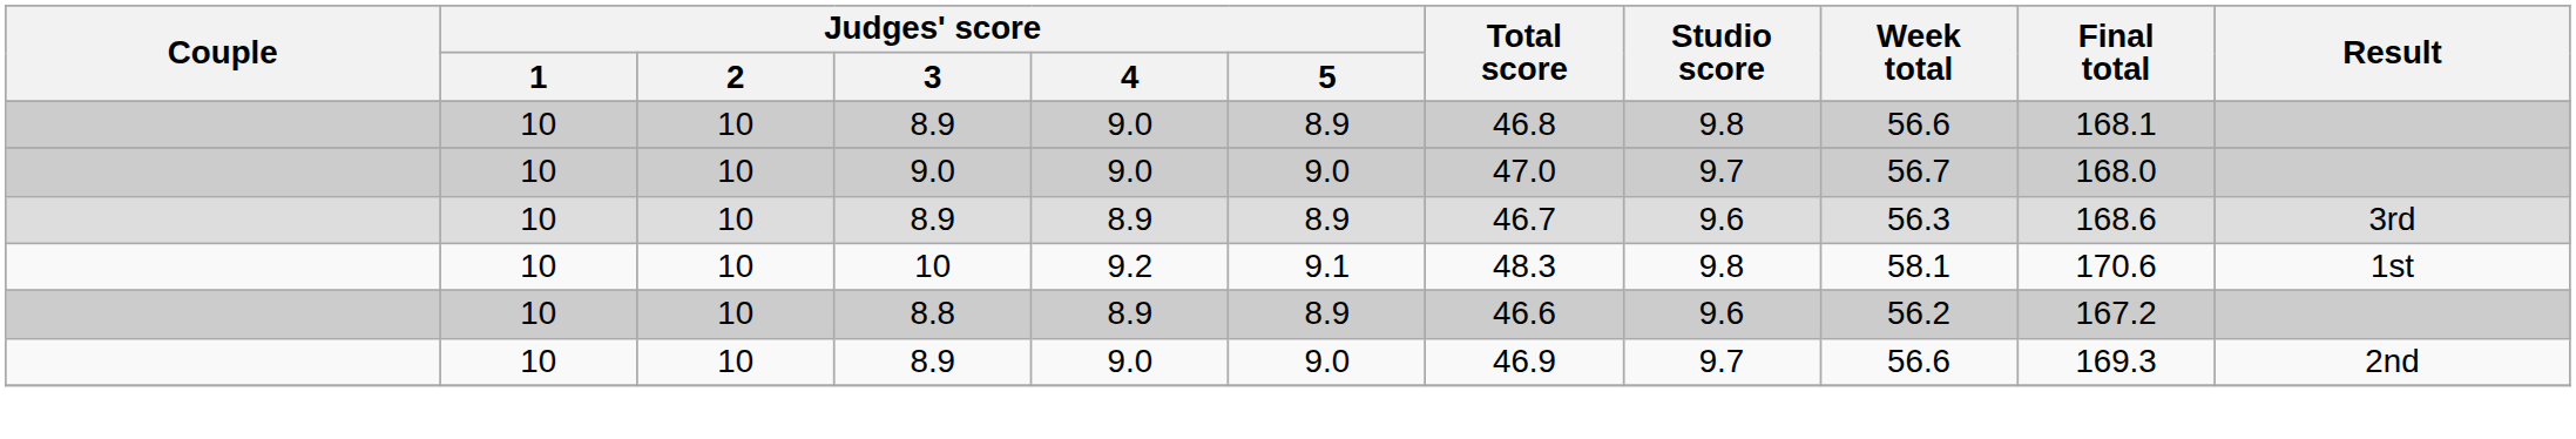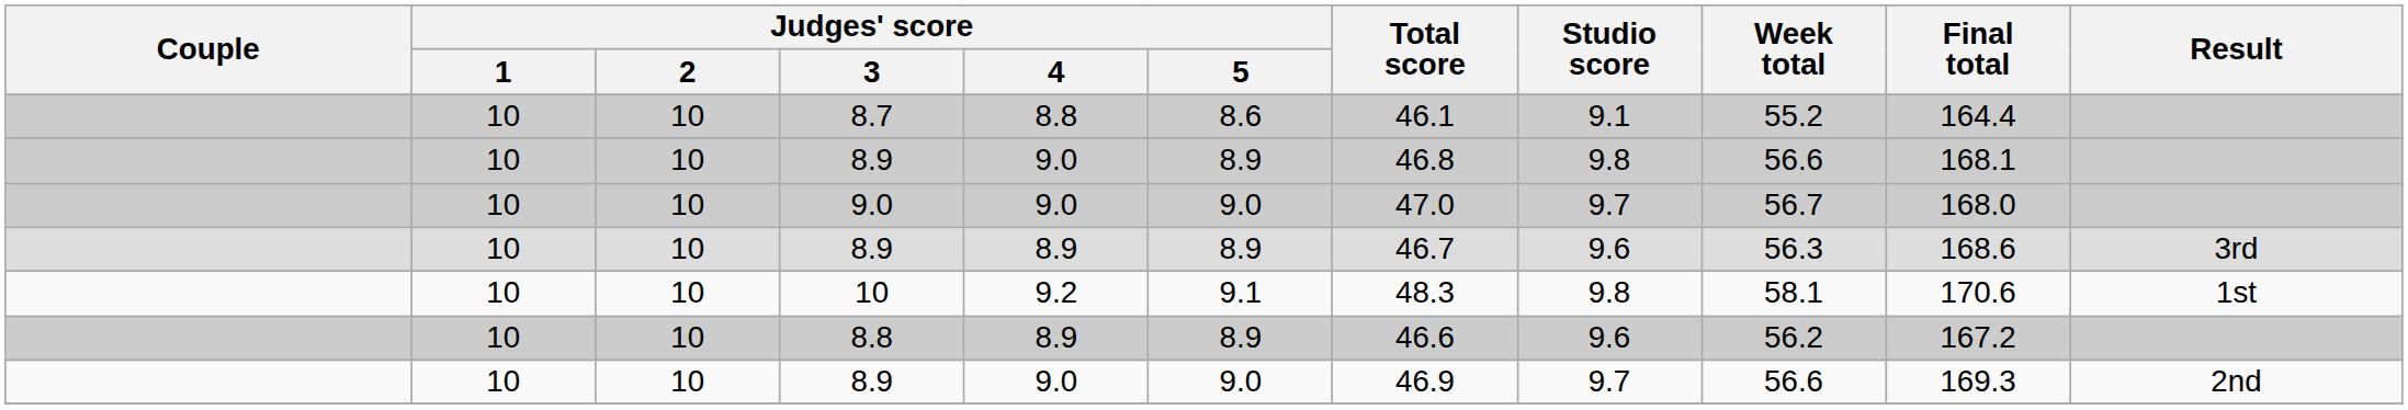+ row: 10 | 10 | 8.7 | 8.8 | 8.6 | 46.1 | 9.1 | 55.2 | 164.4
